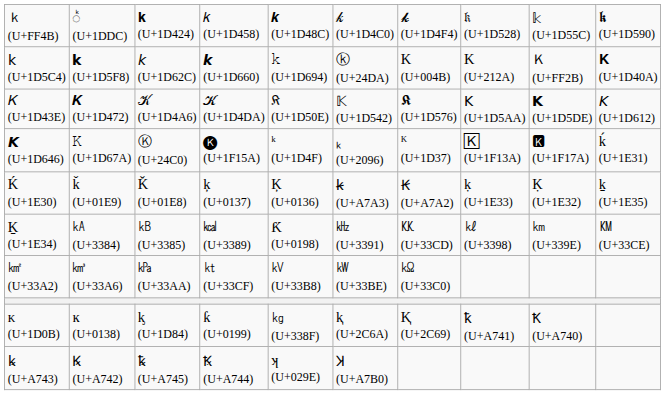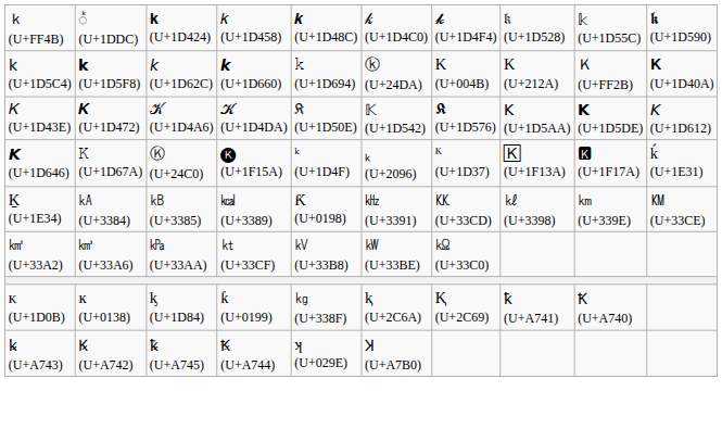- row: Ḱ (U+1E30) | ǩ (U+01E9) | Ǩ (U+01E8) | ķ (U+0137) | Ķ (U+0136) | ꞣ (U+A7A3) | Ꞣ (U+A7A2) | ḳ (U+1E33) | Ḳ (U+1E32) | ḵ (U+1E35)
